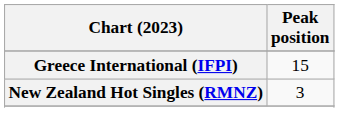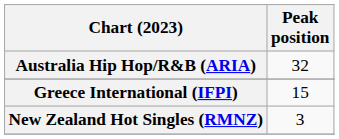+ row: Australia Hip Hop/R&B (ARIA) | 32
